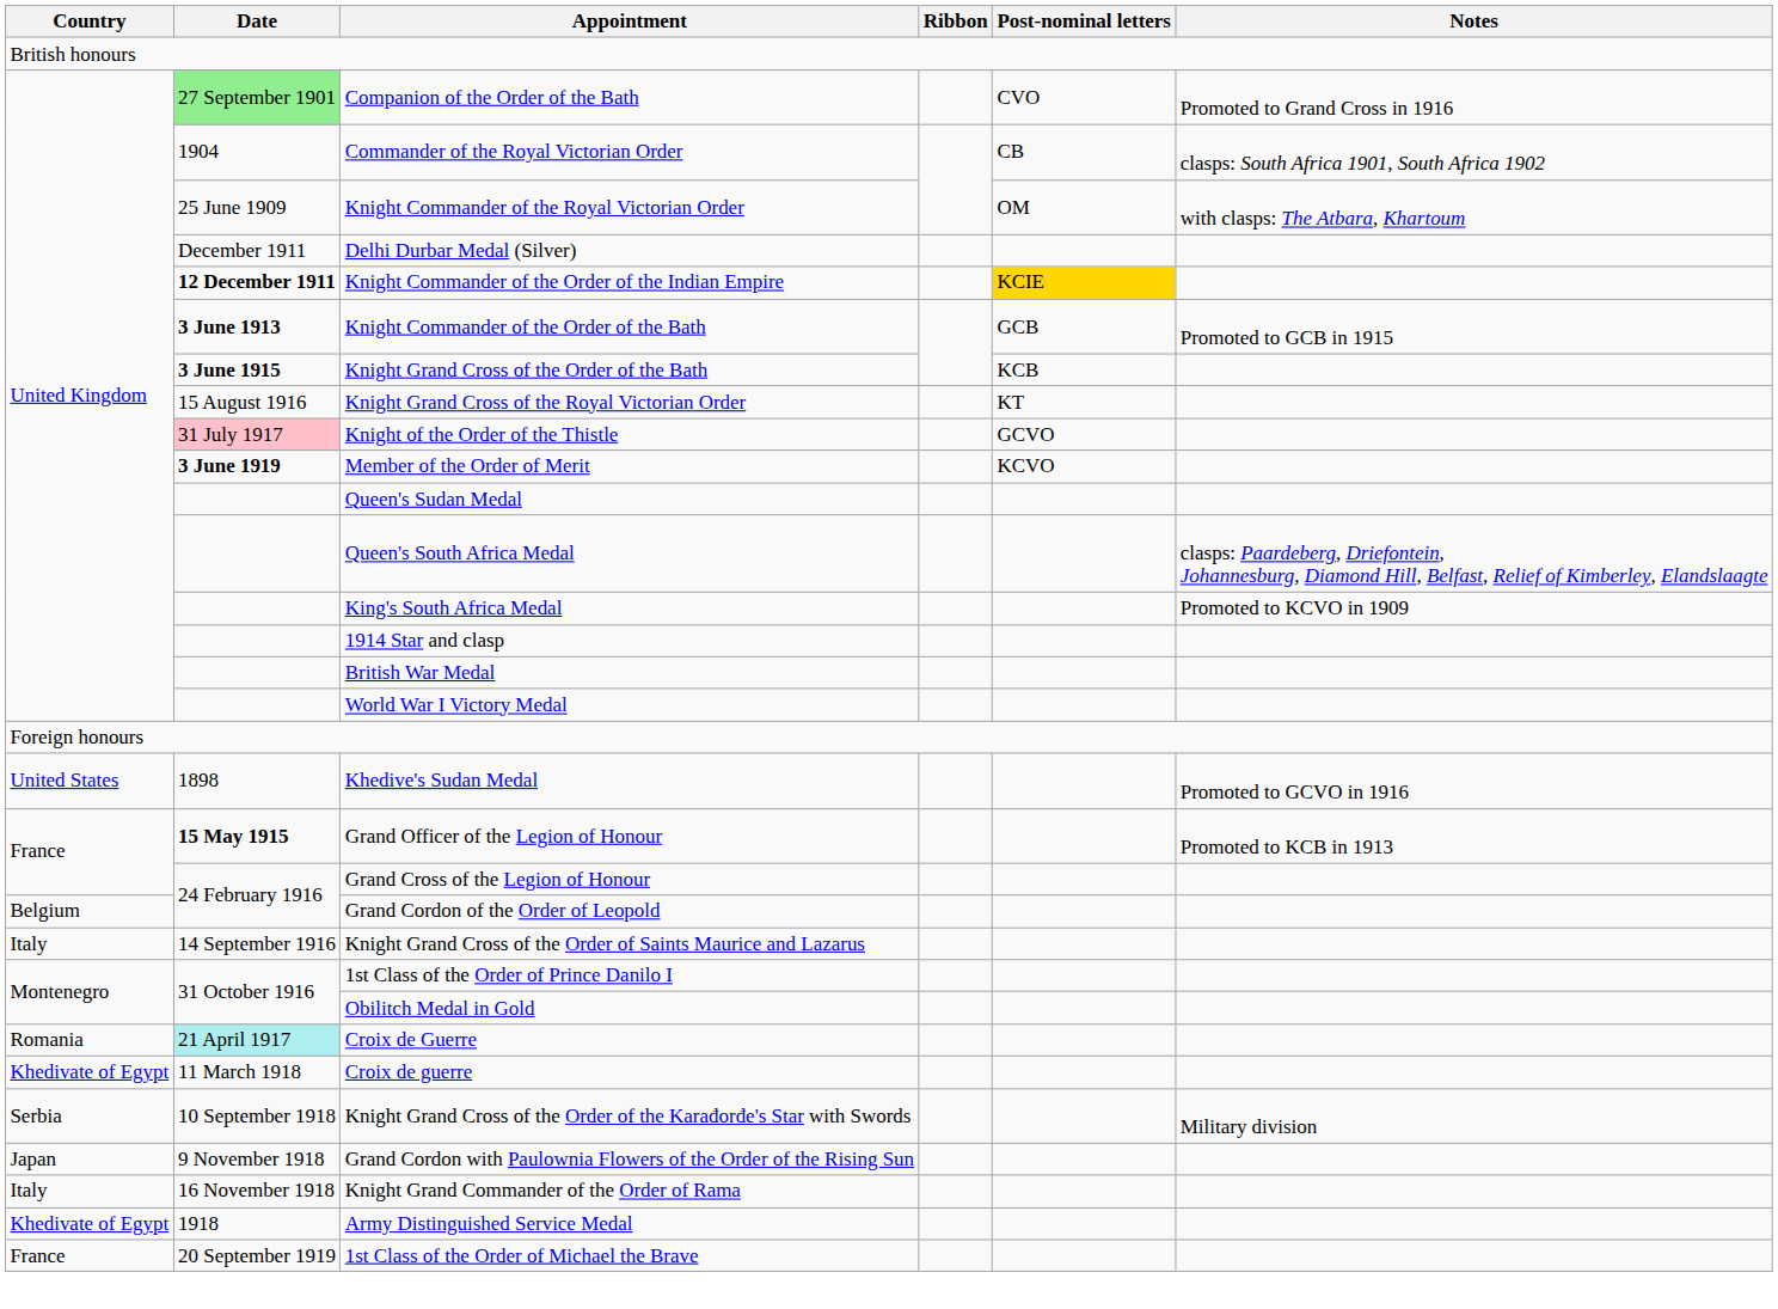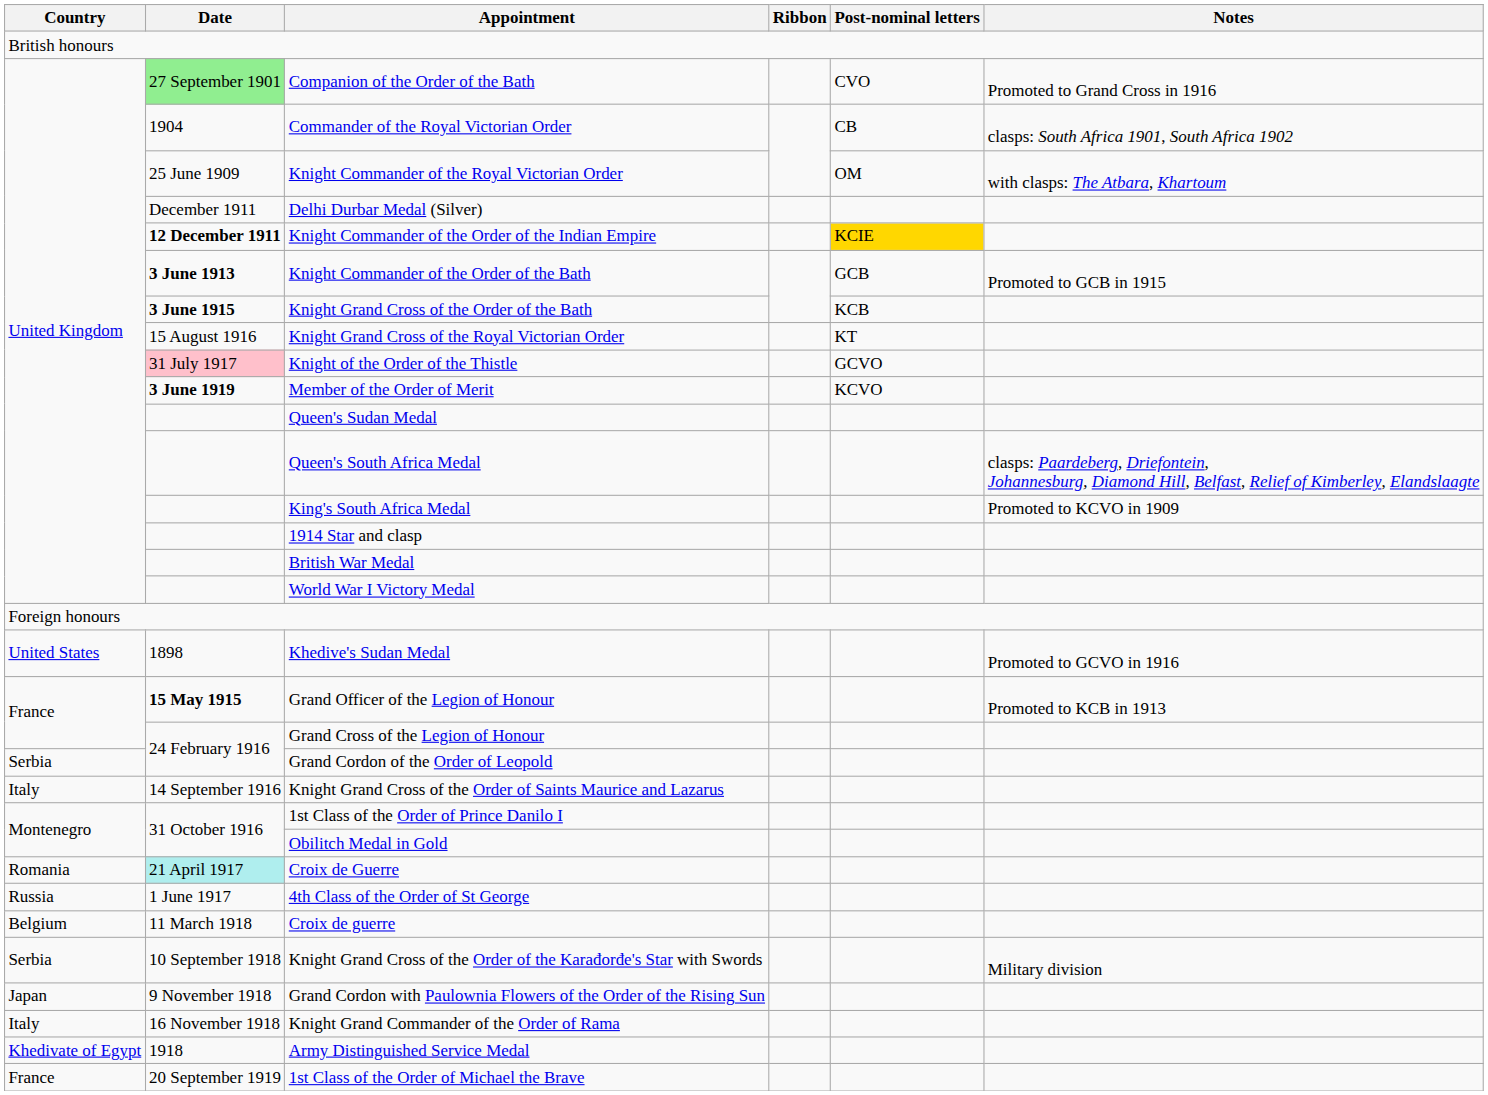Grand Cordon of the Order of Leopold | Country: Belgium -> Serbia
+ row: Russia | 1 June 1917 | 4th Class of the Order of St George
Croix de guerre | Country: Khedivate of Egypt -> Belgium
